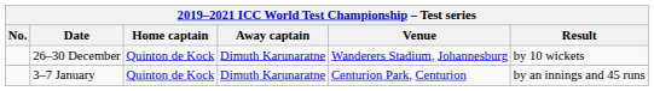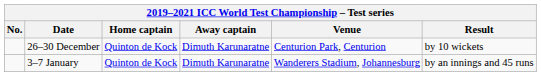26–30 December | Venue: Wanderers Stadium, Johannesburg -> Centurion Park, Centurion
3–7 January | Venue: Centurion Park, Centurion -> Wanderers Stadium, Johannesburg
